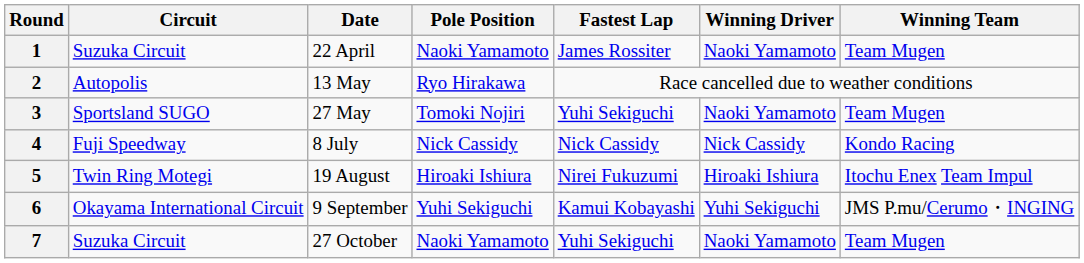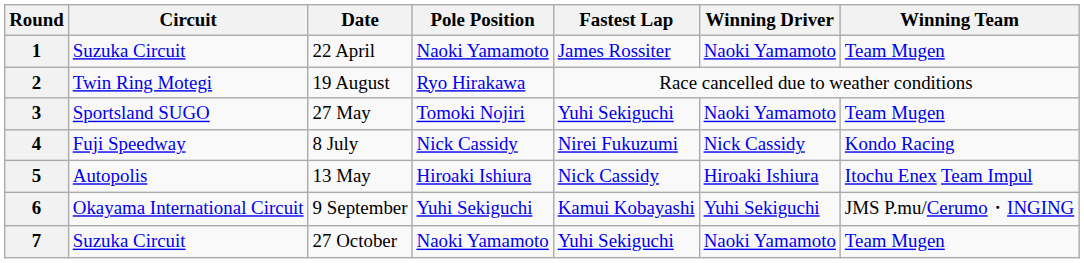2 | Circuit: Autopolis -> Twin Ring Motegi
2 | Date: 13 May -> 19 August
4 | Fastest Lap: Nick Cassidy -> Nirei Fukuzumi
5 | Circuit: Twin Ring Motegi -> Autopolis
5 | Date: 19 August -> 13 May
5 | Fastest Lap: Nirei Fukuzumi -> Nick Cassidy
